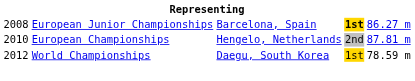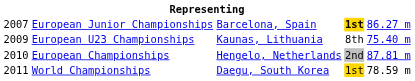European Junior Championships | column 1: 2008 -> 2007
+ row: 2009 | European U23 Championships | Kaunas, Lithuania | 8th | 75.40 m
World Championships | column 1: 2012 -> 2011
